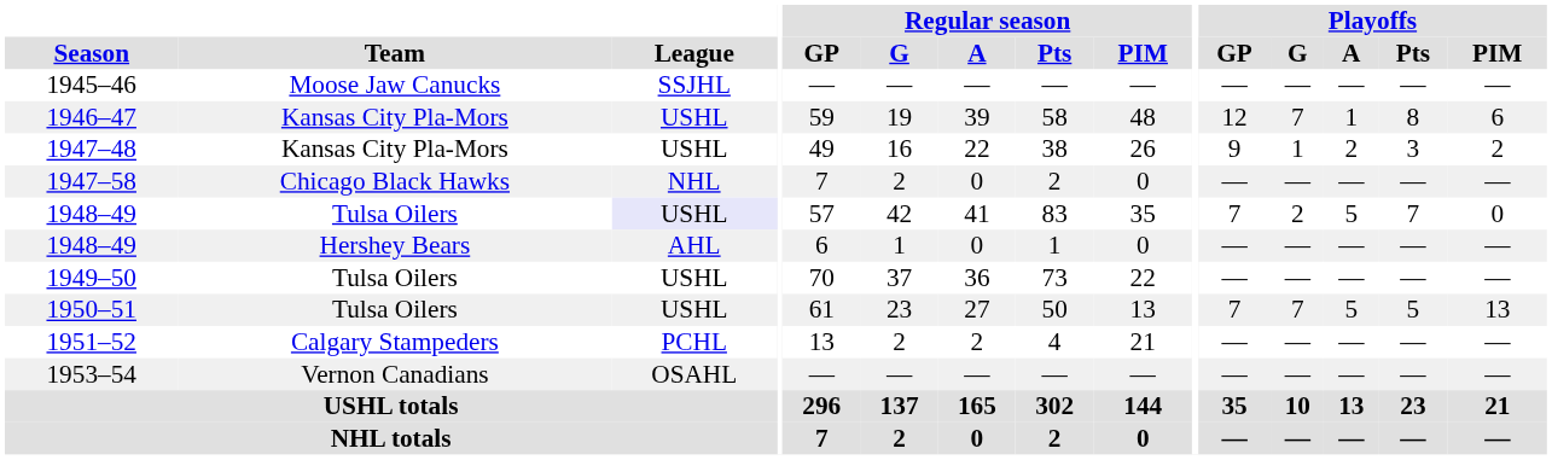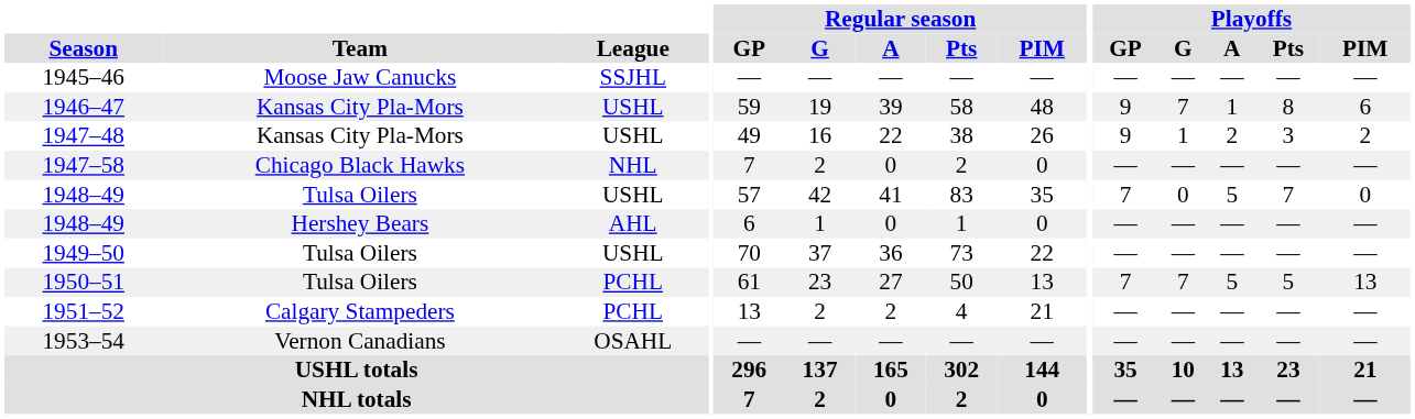1946–47 | Playoffs / GP: 12 -> 9
1948–49 / Tulsa Oilers | League: lavender background -> no background
1948–49 / Tulsa Oilers | Playoffs / G: 2 -> 0
1950–51 | League: USHL -> PCHL
